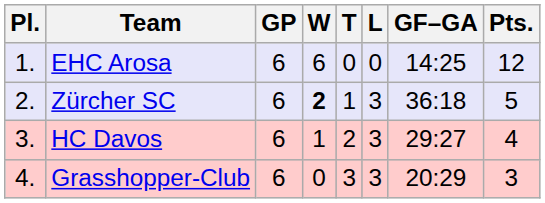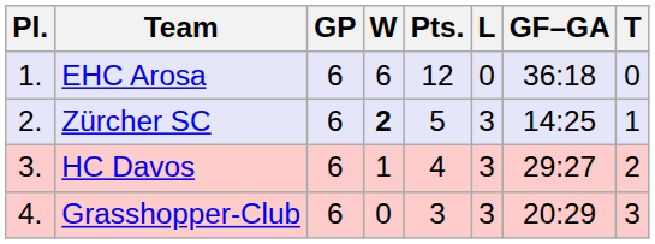columns swapped: T <-> Pts.
EHC Arosa | GF–GA: 14:25 -> 36:18
Zürcher SC | GF–GA: 36:18 -> 14:25
